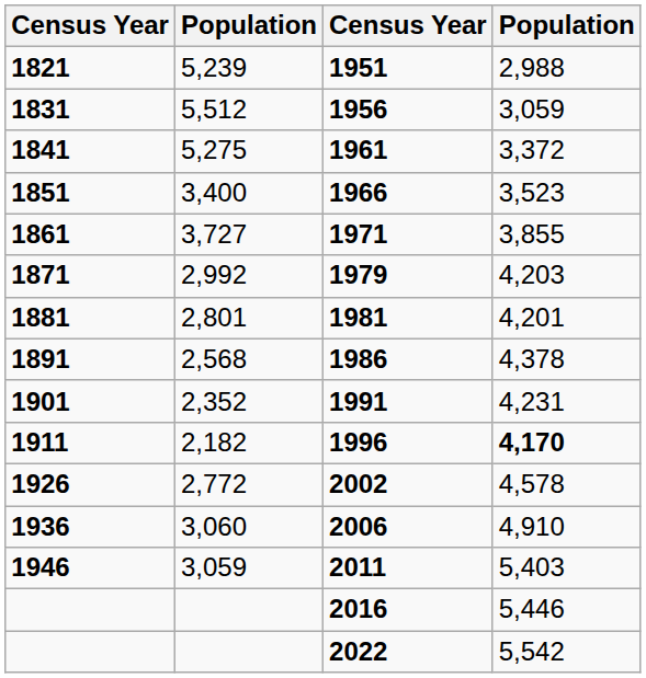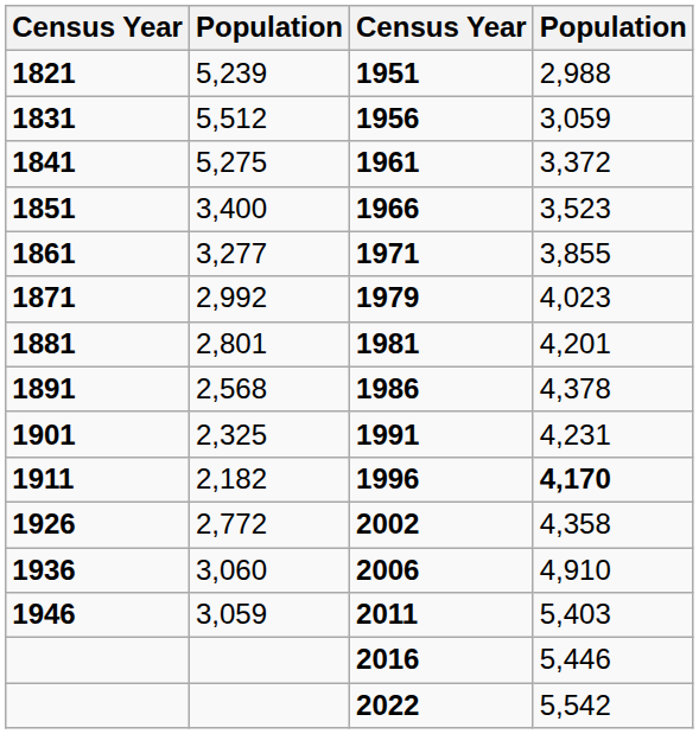1971 | column 2: 3,727 -> 3,277
1979 | column 4: 4,203 -> 4,023
1991 | column 2: 2,352 -> 2,325
2002 | column 4: 4,578 -> 4,358
